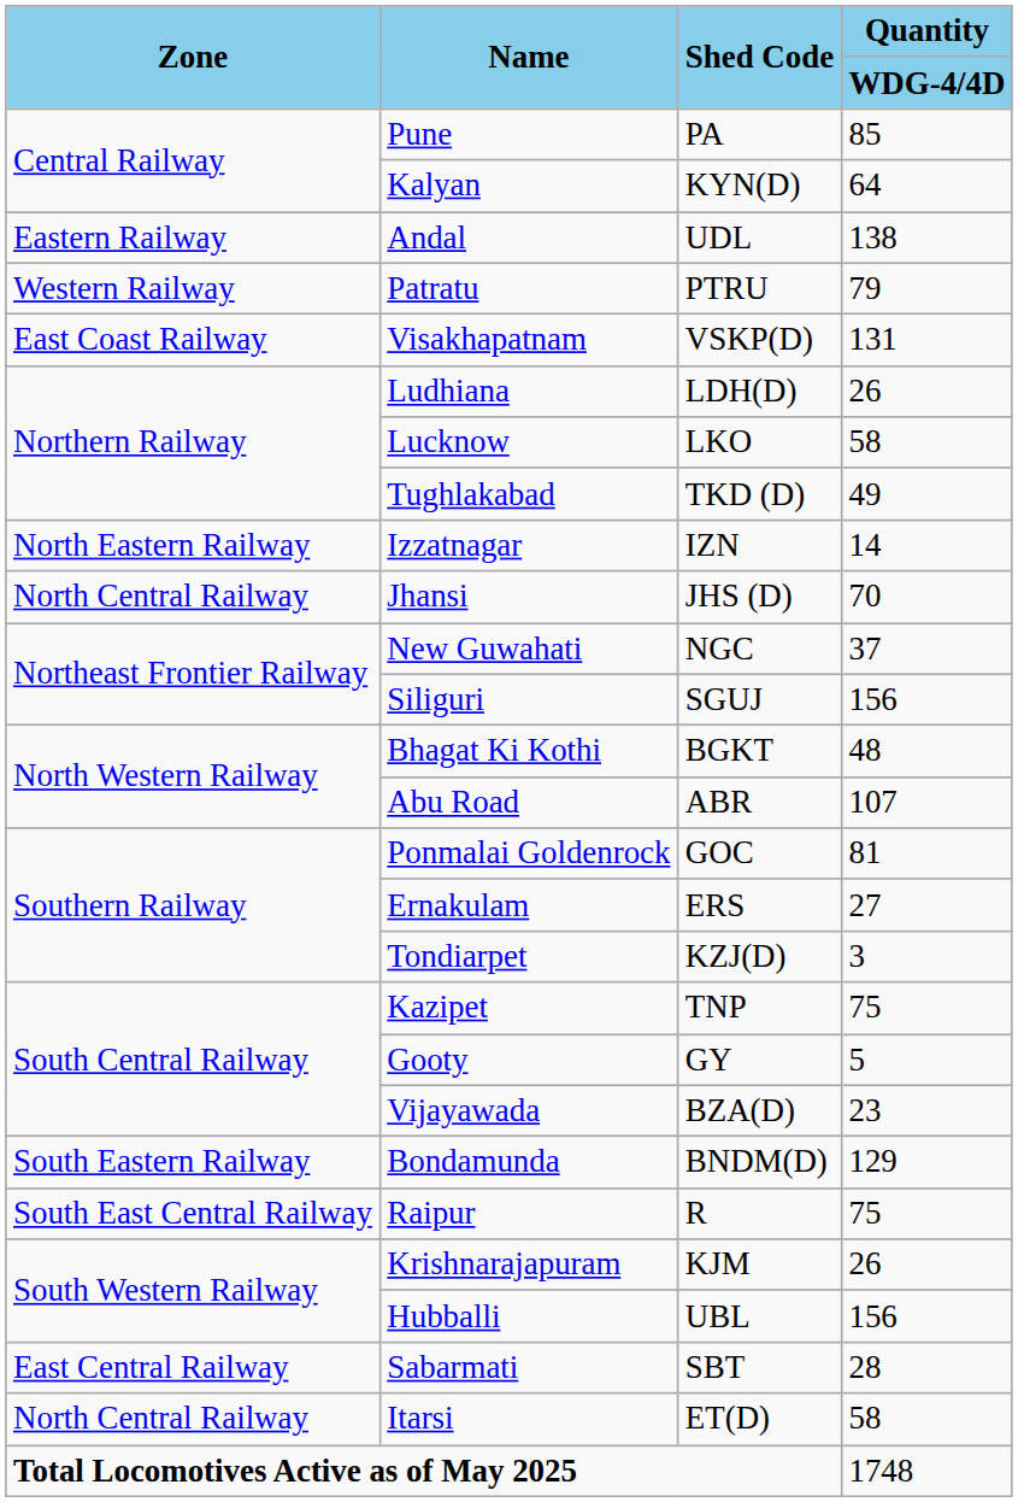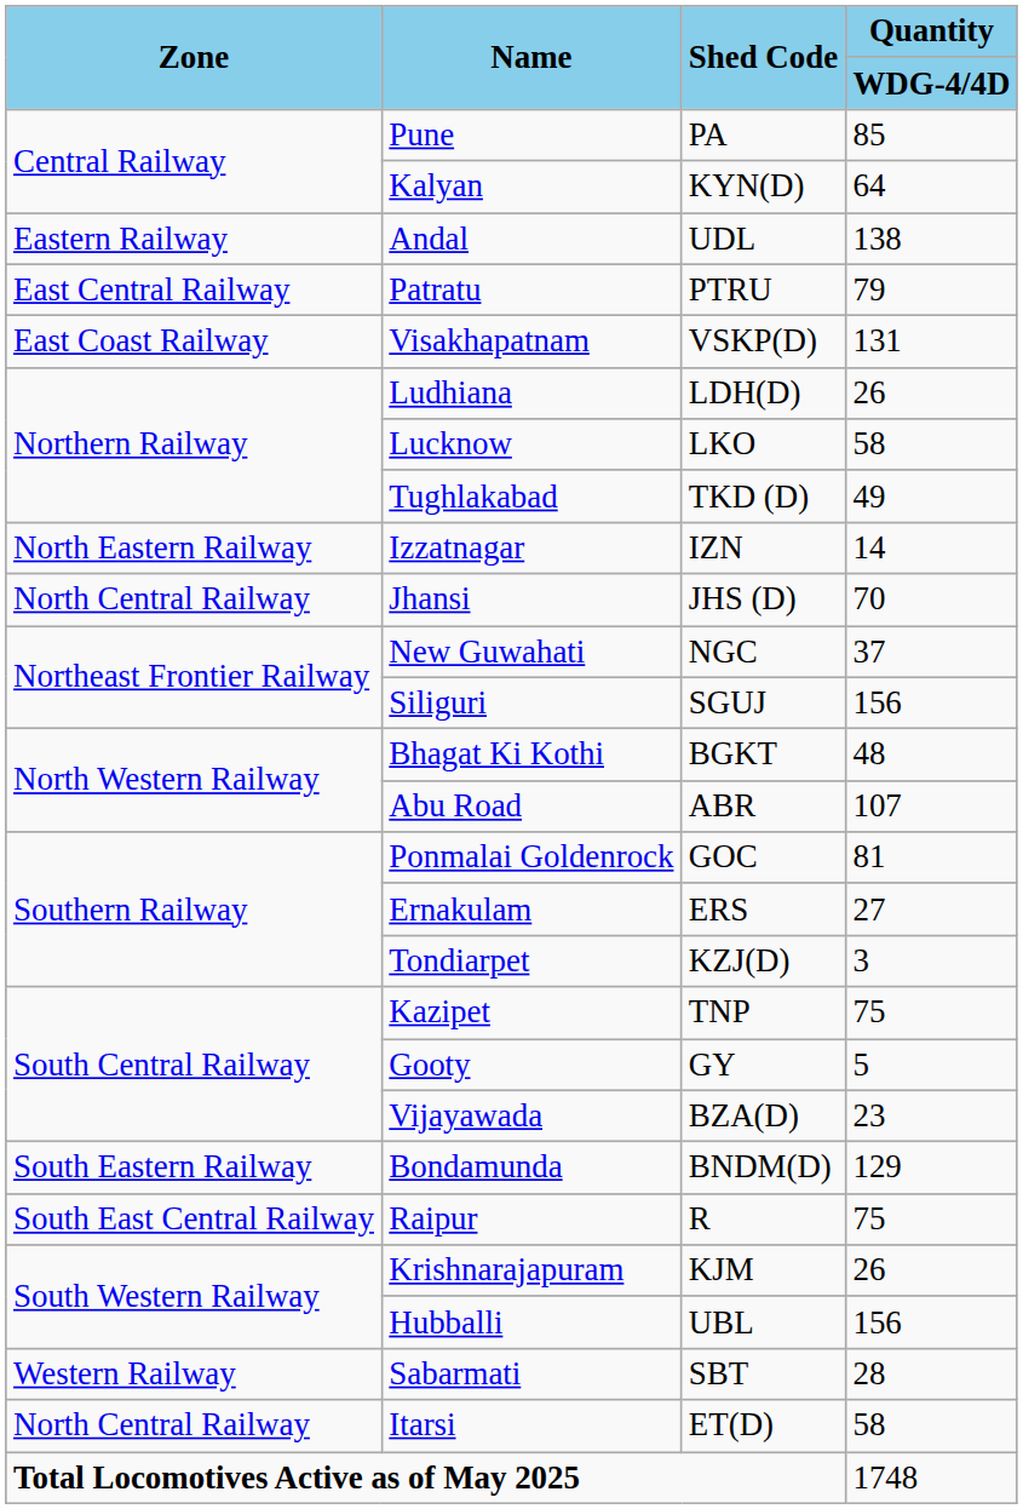Patratu | Zone: Western Railway -> East Central Railway
Sabarmati | Zone: East Central Railway -> Western Railway
